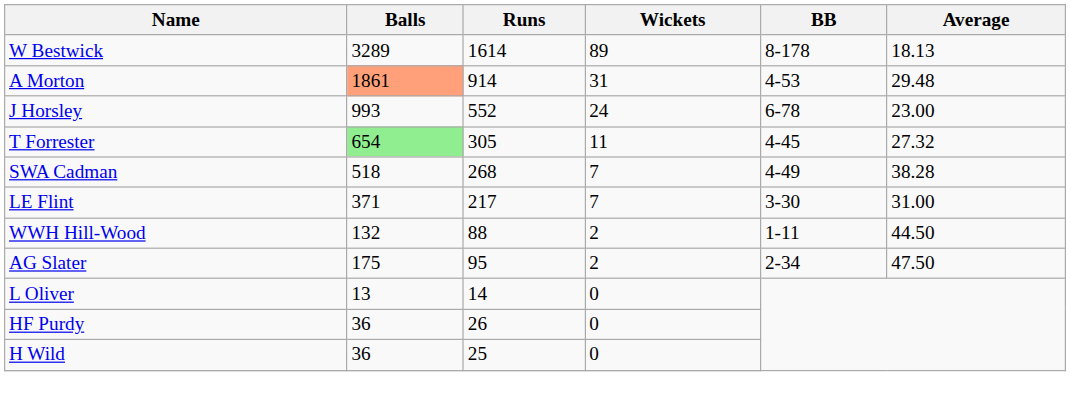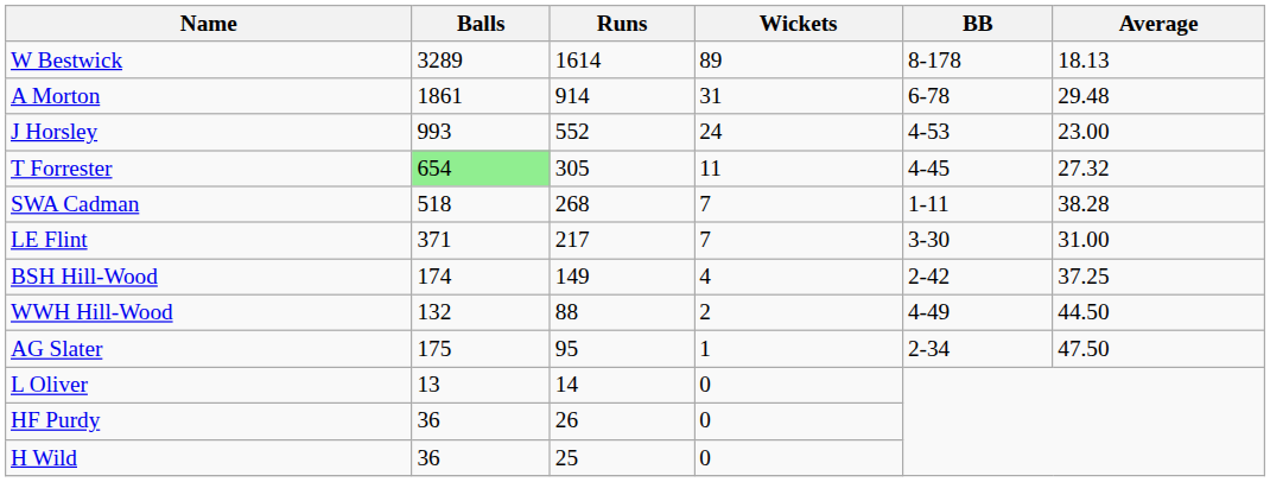A Morton | Balls: lightsalmon background -> no background
A Morton | BB: 4-53 -> 6-78
J Horsley | BB: 6-78 -> 4-53
SWA Cadman | BB: 4-49 -> 1-11
+ row: BSH Hill-Wood | 174 | 149 | 4 | 2-42 | 37.25
WWH Hill-Wood | BB: 1-11 -> 4-49
AG Slater | Wickets: 2 -> 1
